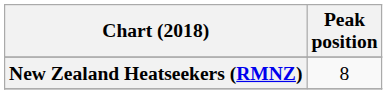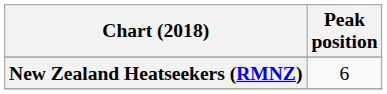New Zealand Heatseekers (RMNZ) | Peak position: 8 -> 6
